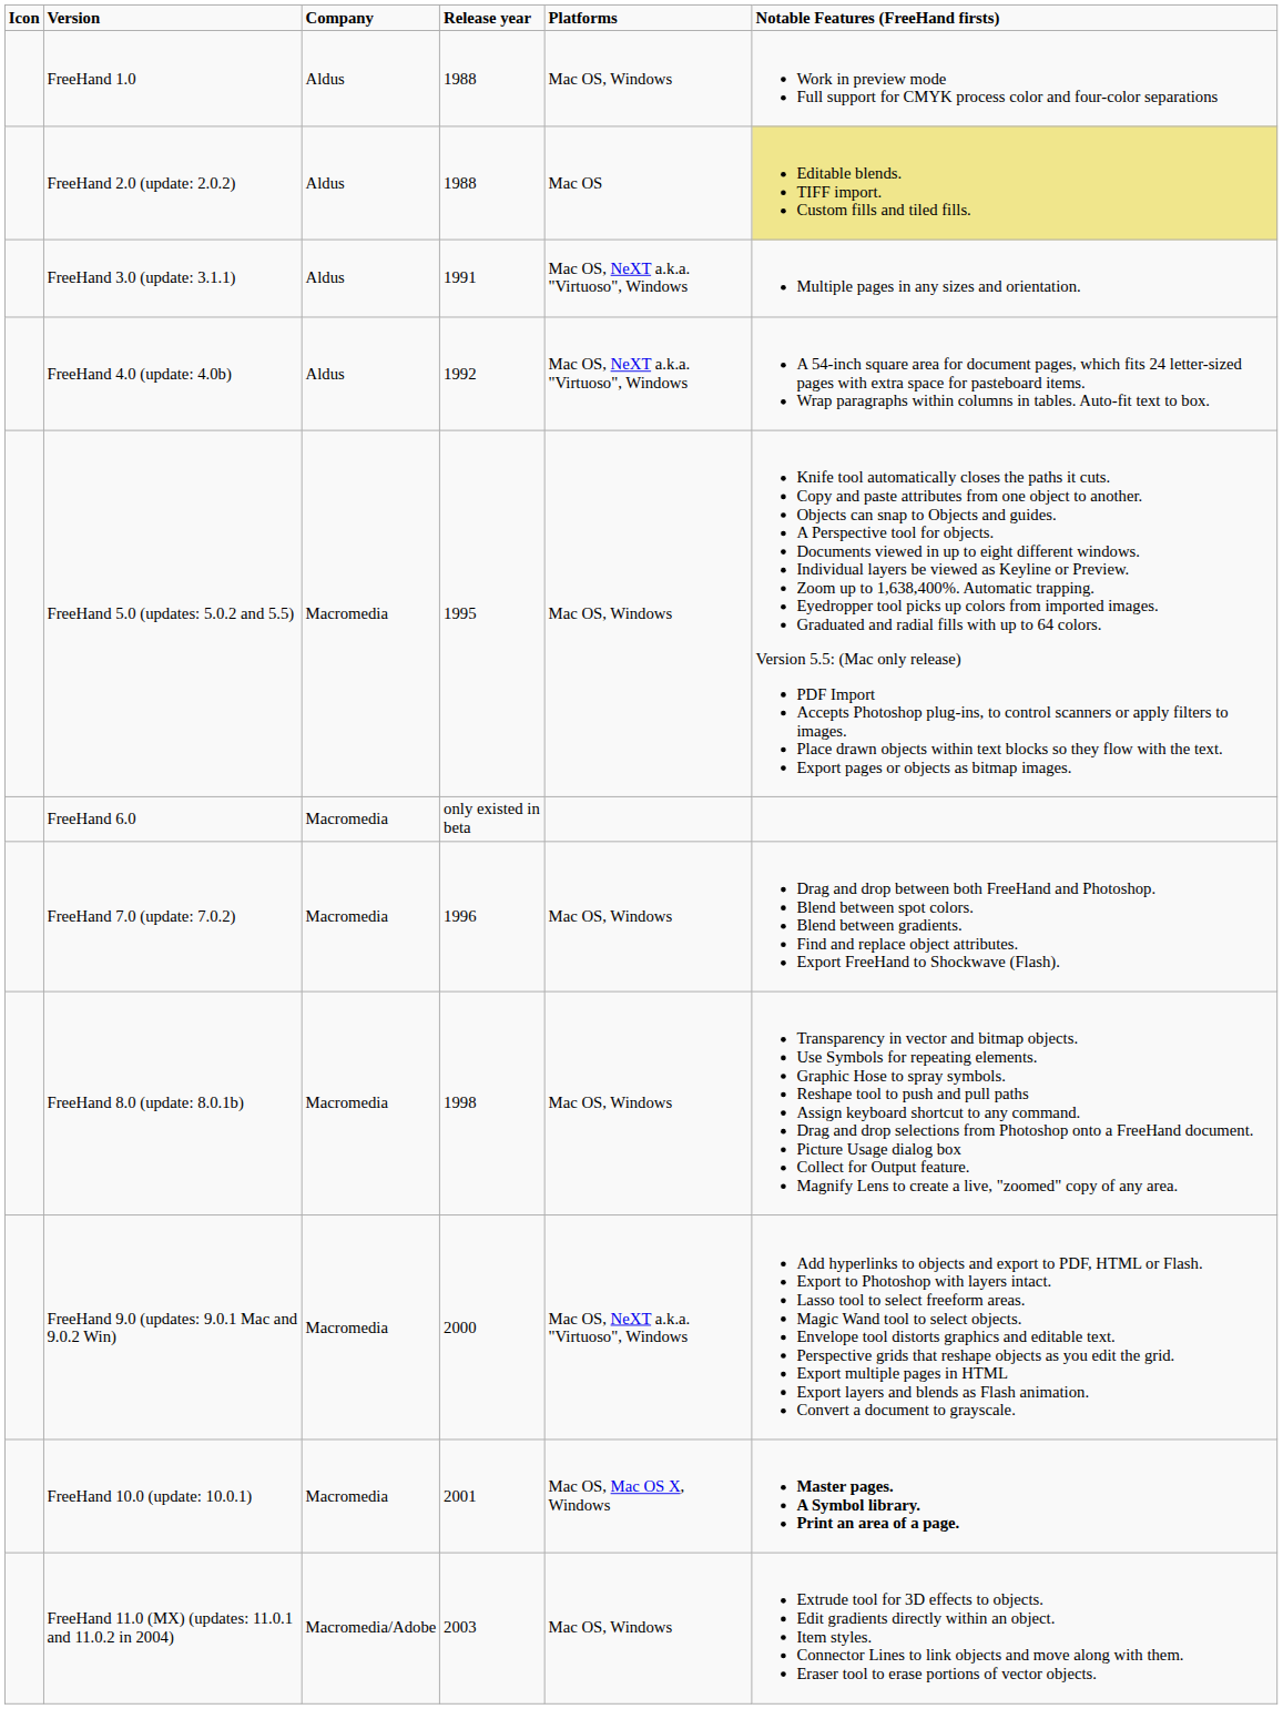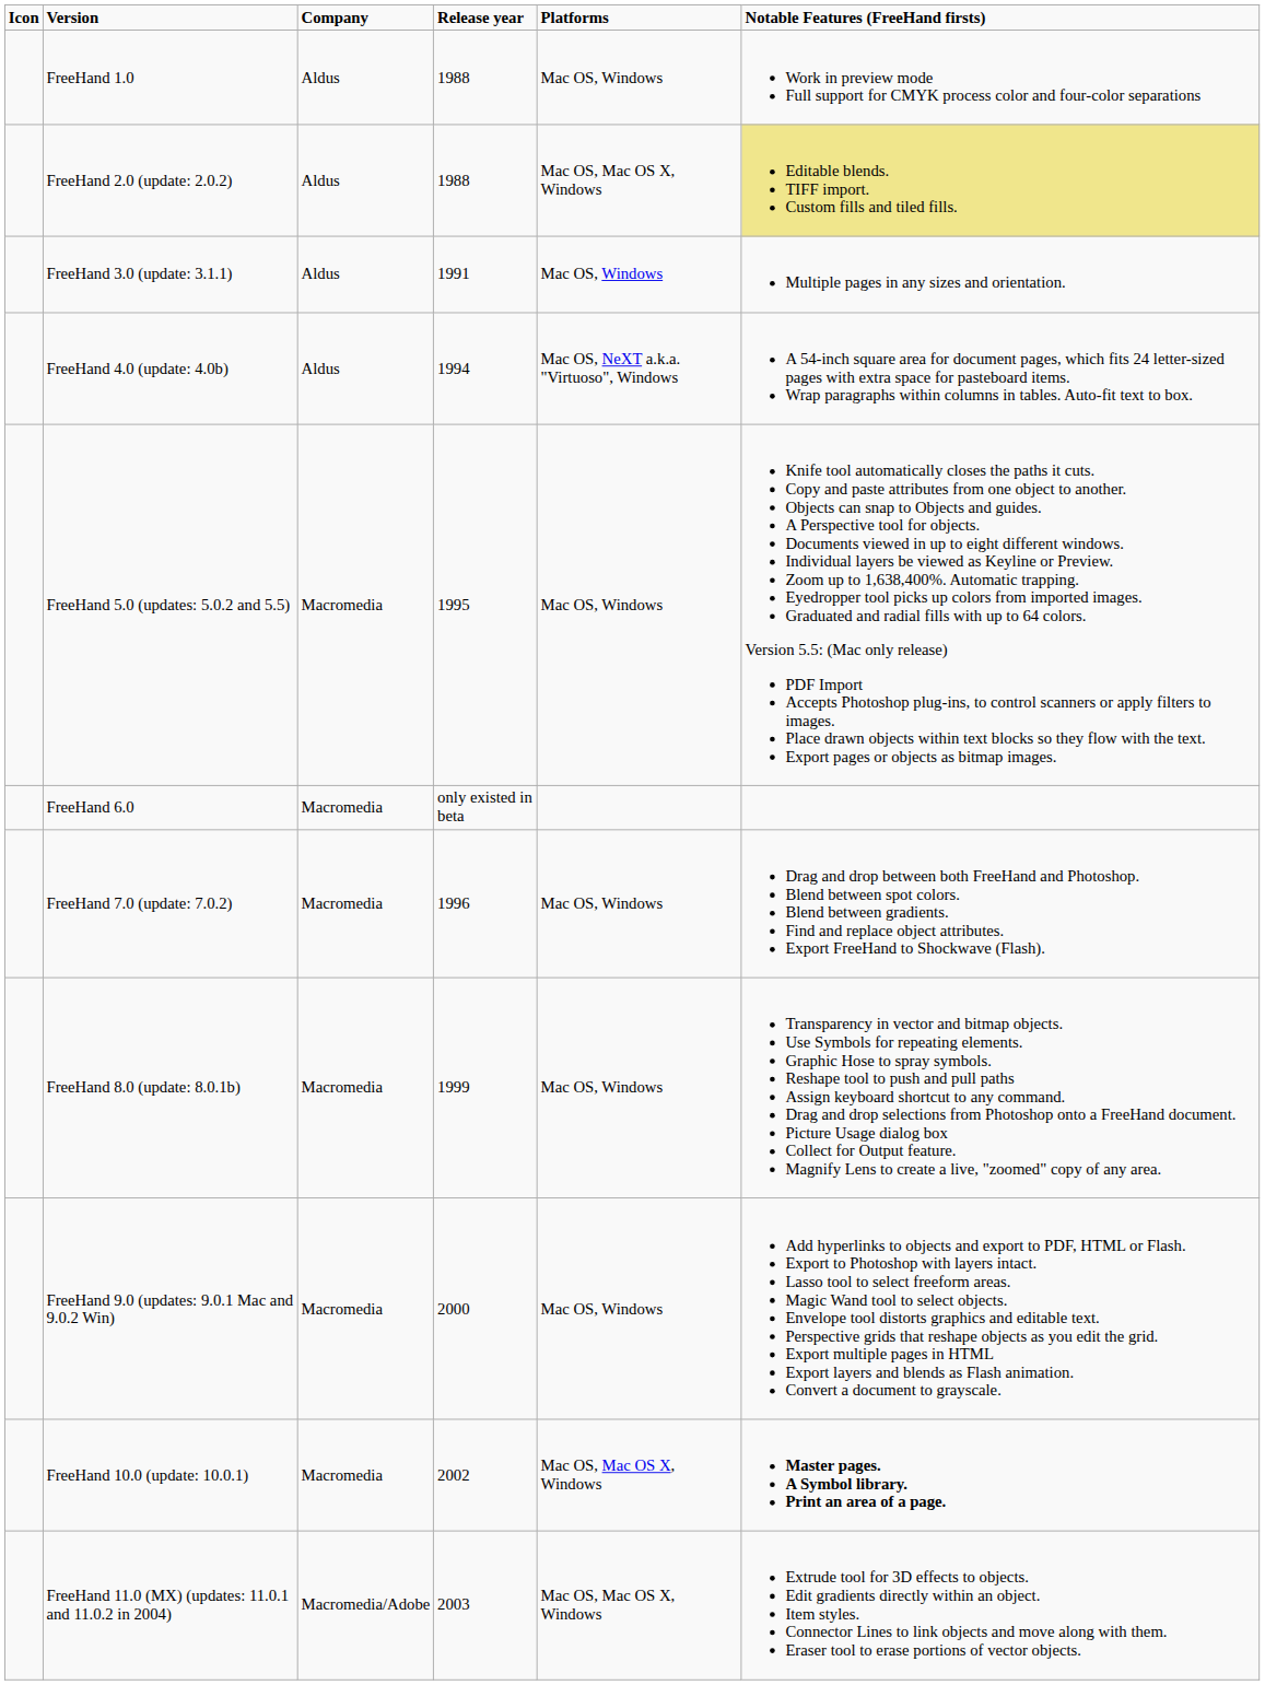FreeHand 2.0 (update: 2.0.2) | Platforms: Mac OS -> Mac OS, Mac OS X, Windows
FreeHand 3.0 (update: 3.1.1) | Platforms: Mac OS, NeXT a.k.a. "Virtuoso", Windows -> Mac OS, Windows
FreeHand 4.0 (update: 4.0b) | Release year: 1992 -> 1994
FreeHand 8.0 (update: 8.0.1b) | Release year: 1998 -> 1999
FreeHand 9.0 (updates: 9.0.1 Mac and 9.0.2 Win) | Platforms: Mac OS, NeXT a.k.a. "Virtuoso", Windows -> Mac OS, Windows
FreeHand 10.0 (update: 10.0.1) | Release year: 2001 -> 2002
FreeHand 11.0 (MX) (updates: 11.0.1 and 11.0.2 in 2004) | Platforms: Mac OS, Windows -> Mac OS, Mac OS X, Windows
